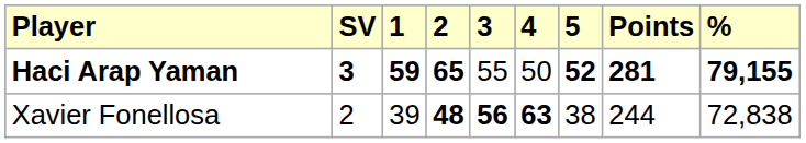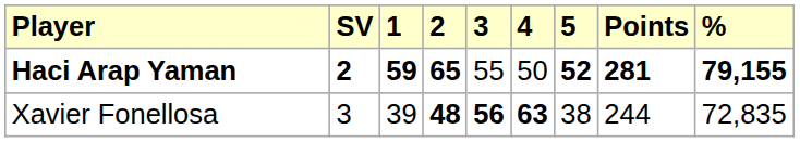Haci Arap Yaman | SV: 3 -> 2
Xavier Fonellosa | SV: 2 -> 3
Xavier Fonellosa | %: 72,838 -> 72,835
